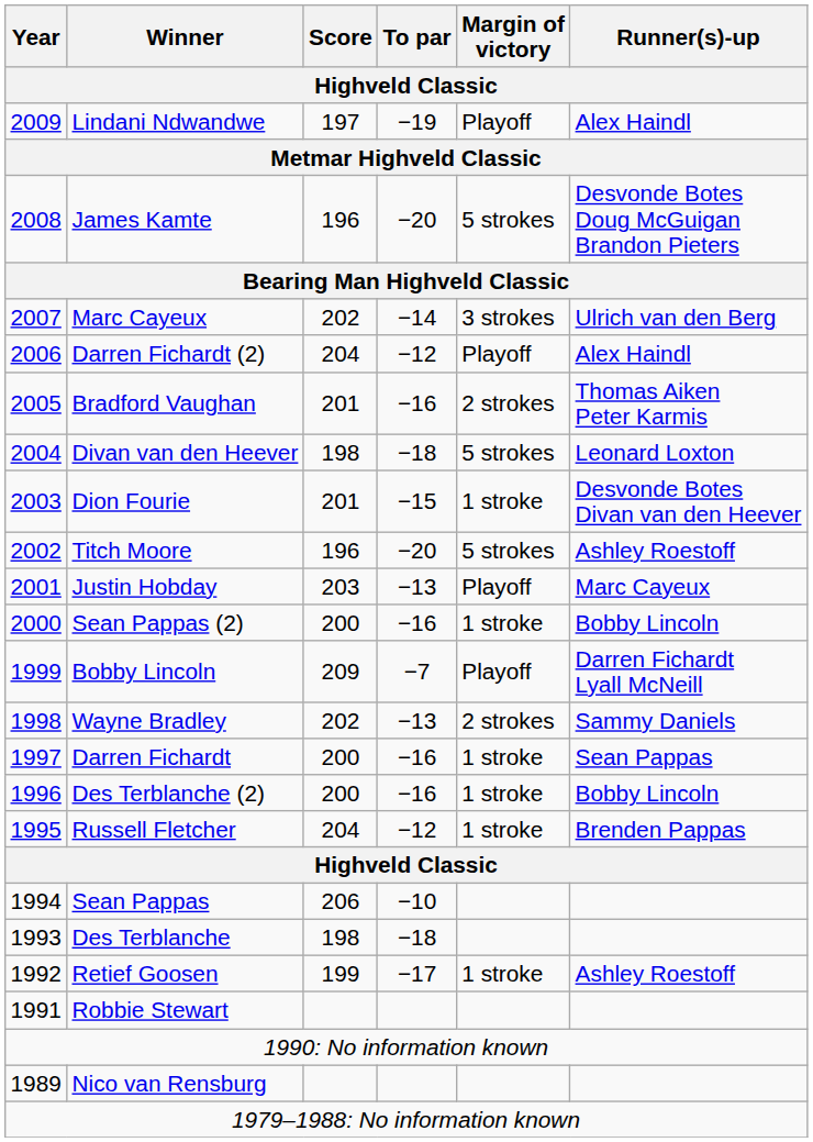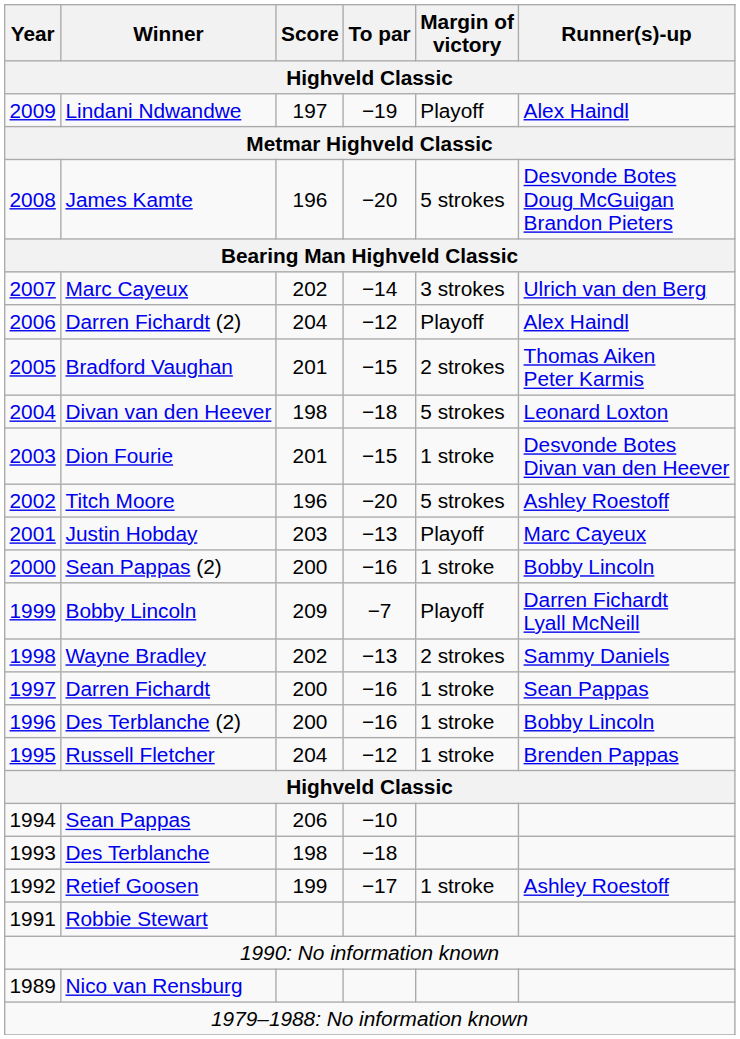Bradford Vaughan | To par: −16 -> −15
